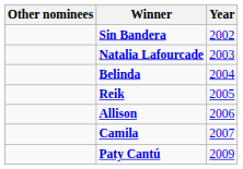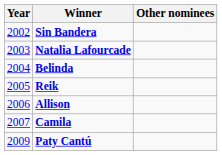columns swapped: Year <-> Other nominees
